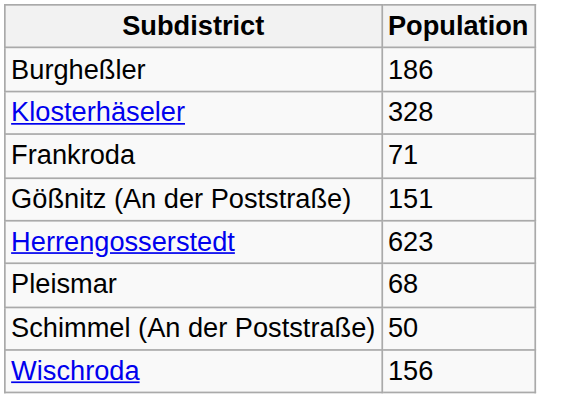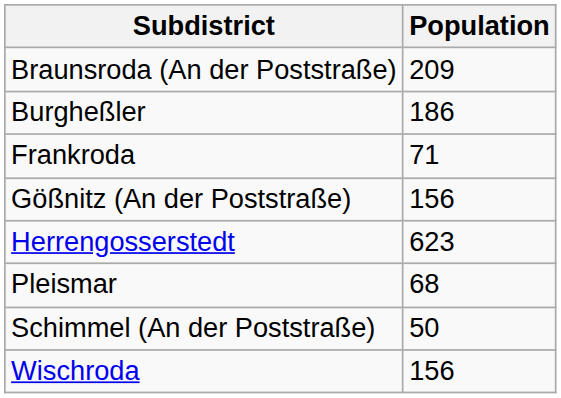+ row: Braunsroda (An der Poststraße) | 209
- row: Klosterhäseler | 328
Gößnitz (An der Poststraße) | Population: 151 -> 156
